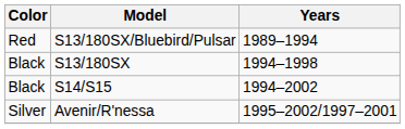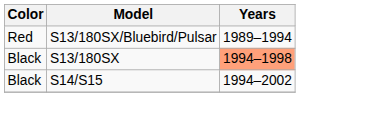S13/180SX | Years: no background -> lightsalmon background
- row: Silver | Avenir/R'nessa | 1995–2002/1997–2001
